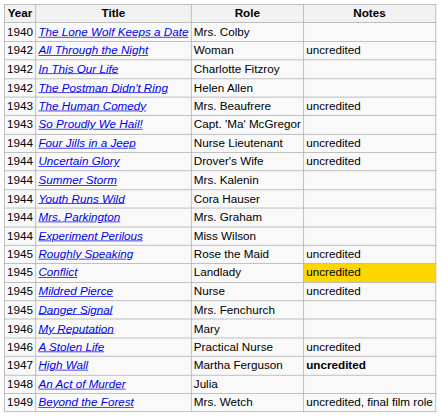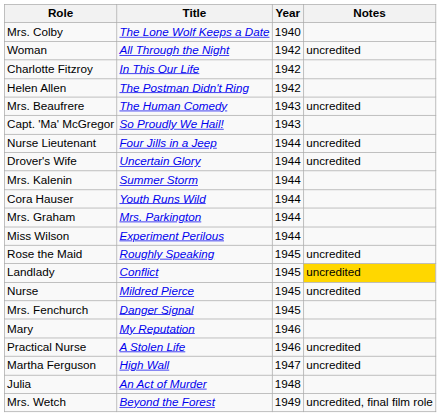columns swapped: Year <-> Role
High Wall | Notes: bold -> normal
